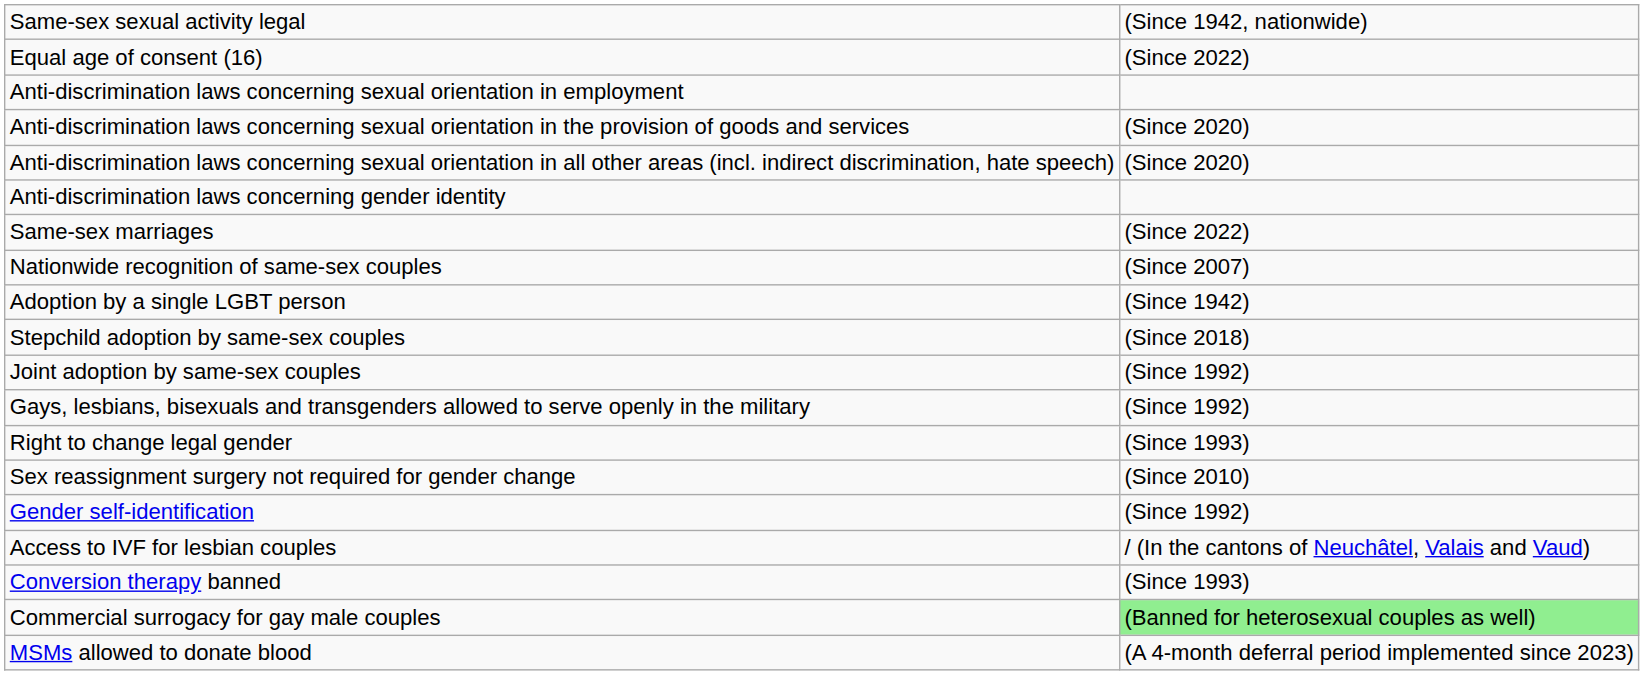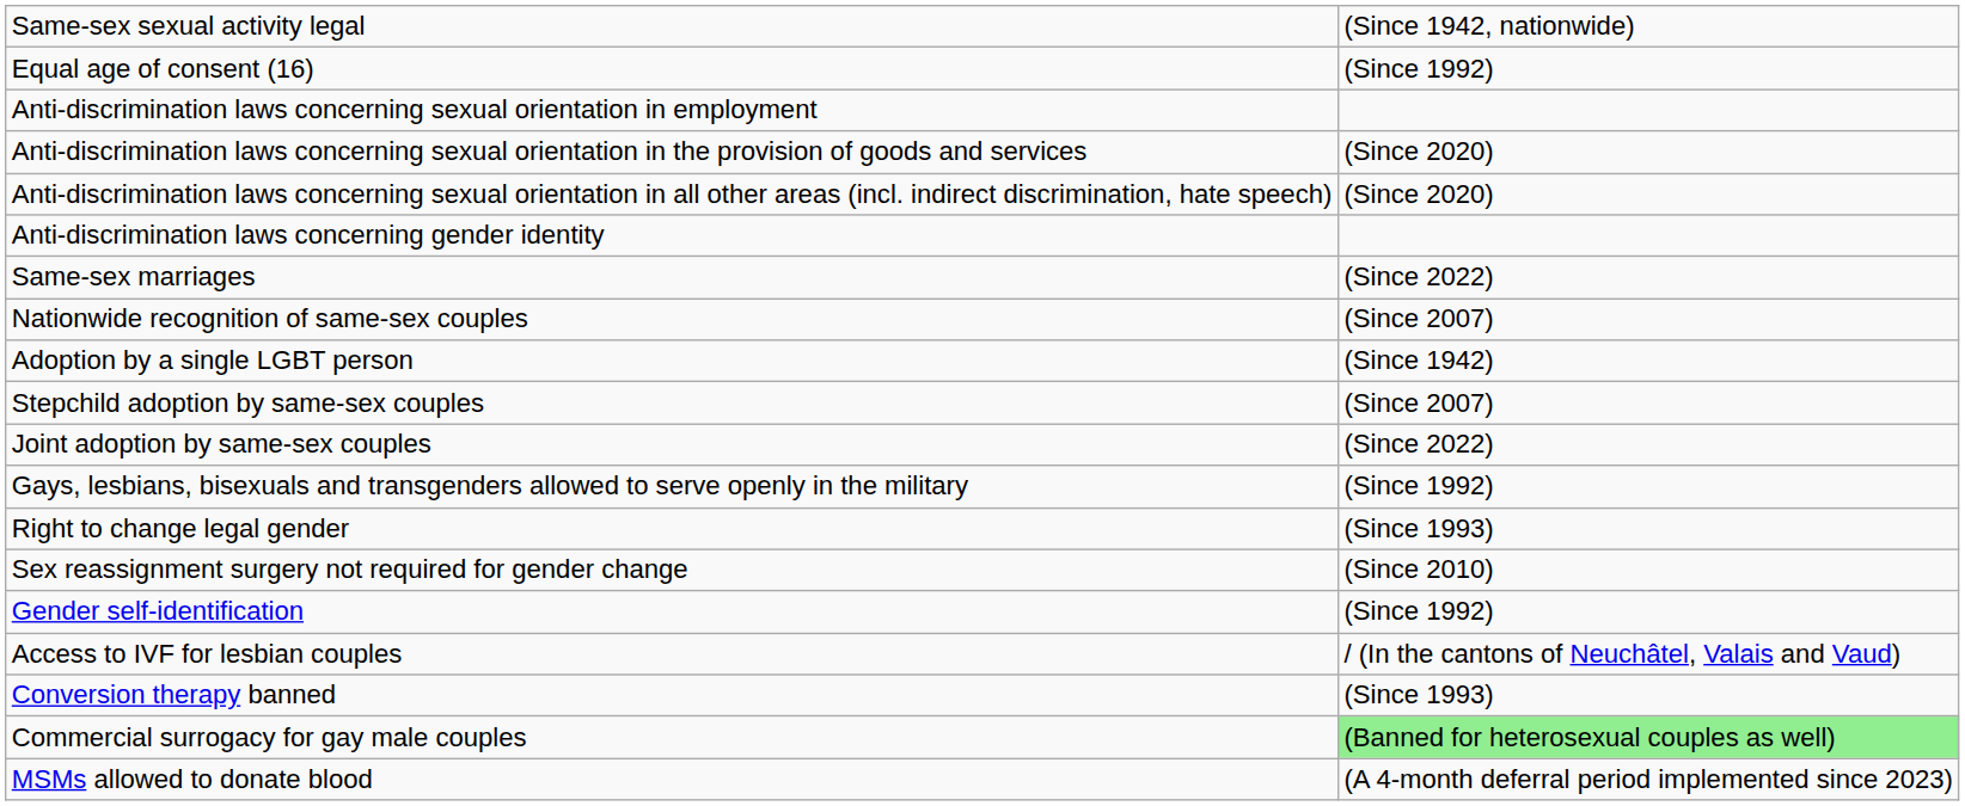Equal age of consent (16) | column 2: (Since 2022) -> (Since 1992)
Stepchild adoption by same-sex couples | column 2: (Since 2018) -> (Since 2007)
Joint adoption by same-sex couples | column 2: (Since 1992) -> (Since 2022)
